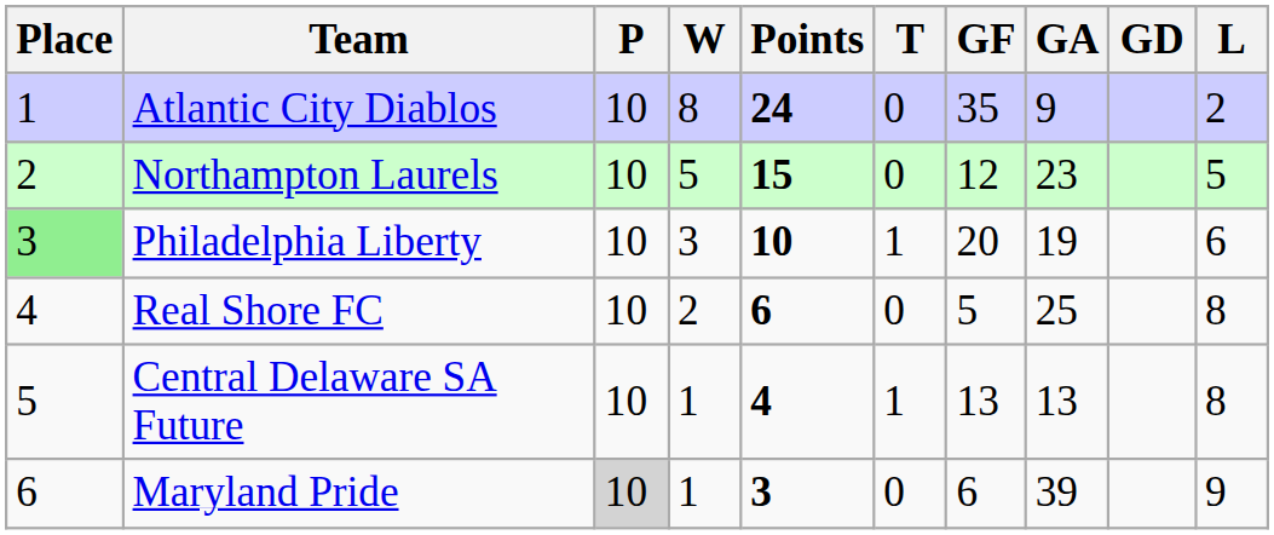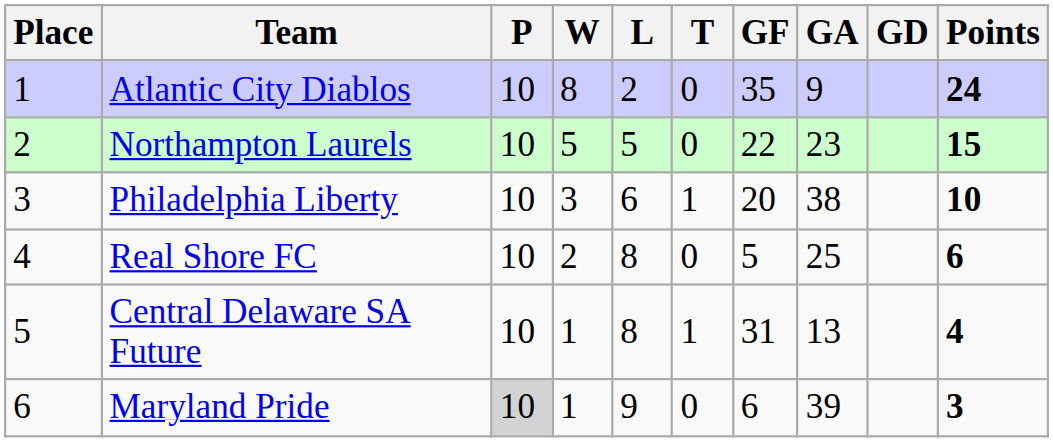columns swapped: L <-> Points
Northampton Laurels | GF: 12 -> 22
Philadelphia Liberty | Place: lightgreen background -> no background
Philadelphia Liberty | GA: 19 -> 38
Central Delaware SA Future | GF: 13 -> 31
